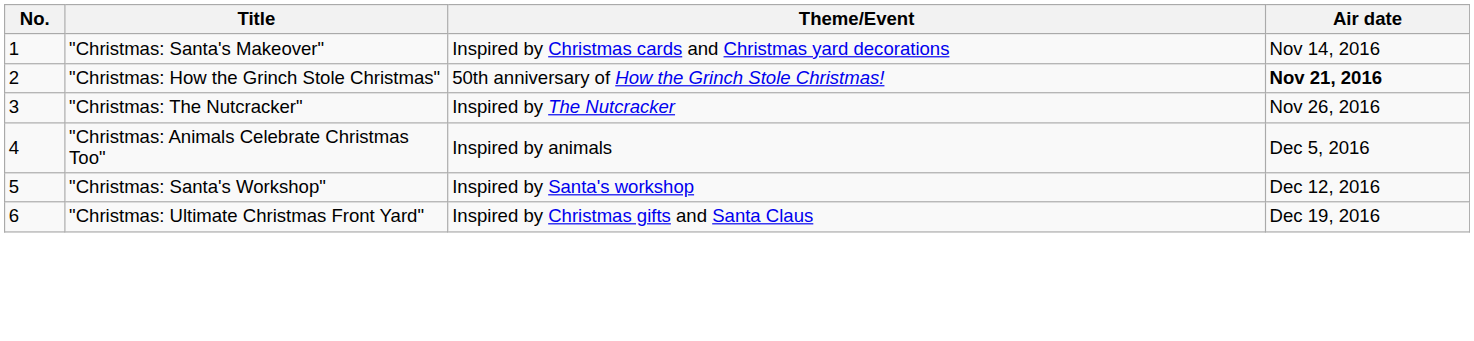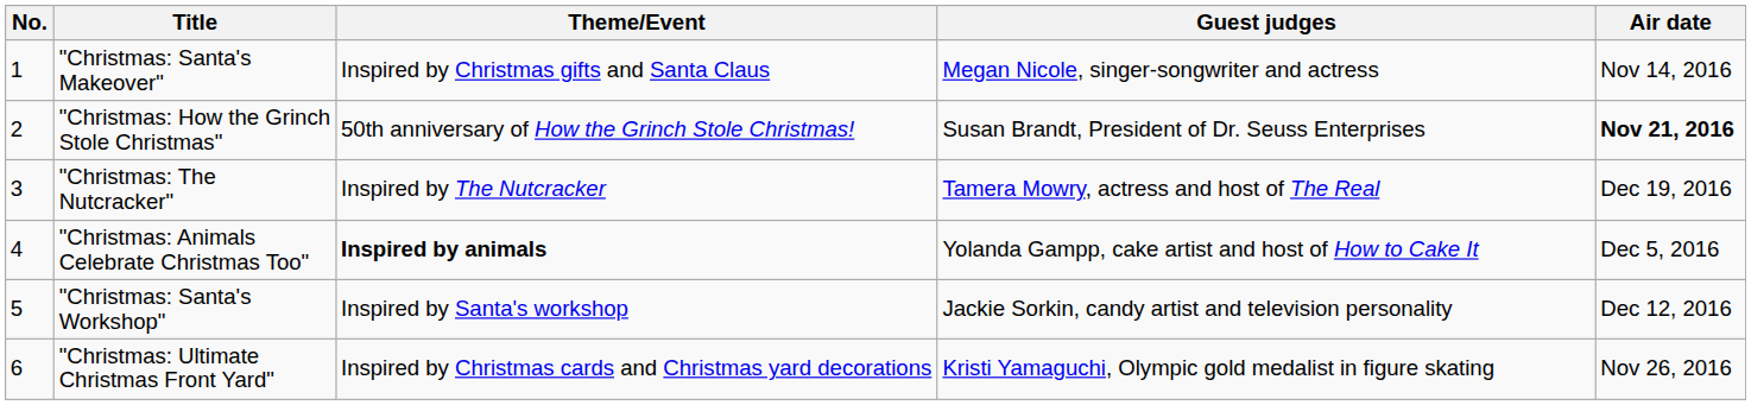+ column: Guest judges | Megan Nicole, singer-songwriter and actress | Susan Brandt, President of Dr. Seuss Enterprises | Tamera Mowry, actress and host of The Real | Yolanda Gampp, cake artist and host of How to Cake It | Jackie Sorkin, candy artist and television personality | Kristi Yamaguchi, Olympic gold medalist in figure skating
"Christmas: Santa's Makeover" | Theme/Event: Inspired by Christmas cards and Christmas yard decorations -> Inspired by Christmas gifts and Santa Claus
"Christmas: The Nutcracker" | Air date: Nov 26, 2016 -> Dec 19, 2016
"Christmas: Animals Celebrate Christmas Too" | Theme/Event: normal -> bold
"Christmas: Ultimate Christmas Front Yard" | Theme/Event: Inspired by Christmas gifts and Santa Claus -> Inspired by Christmas cards and Christmas yard decorations
"Christmas: Ultimate Christmas Front Yard" | Air date: Dec 19, 2016 -> Nov 26, 2016
